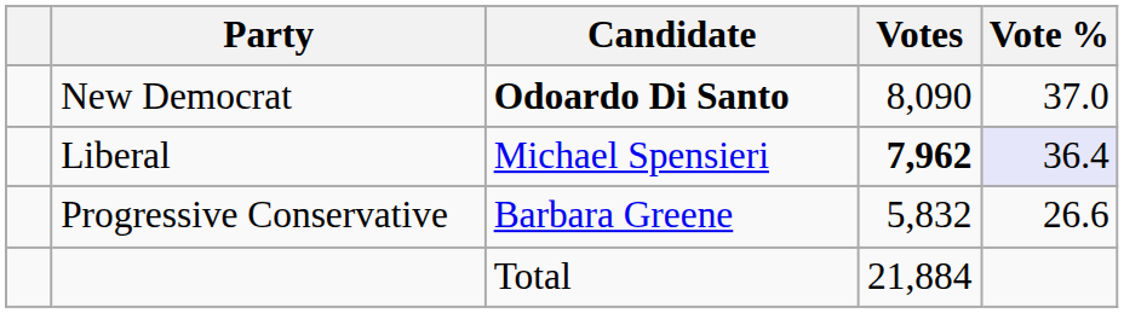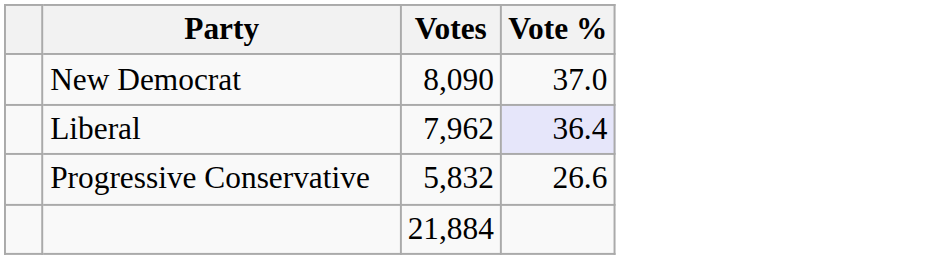- column: Candidate | Odoardo Di Santo | Michael Spensieri | Barbara Greene | Total
Liberal | Votes: bold -> normal
